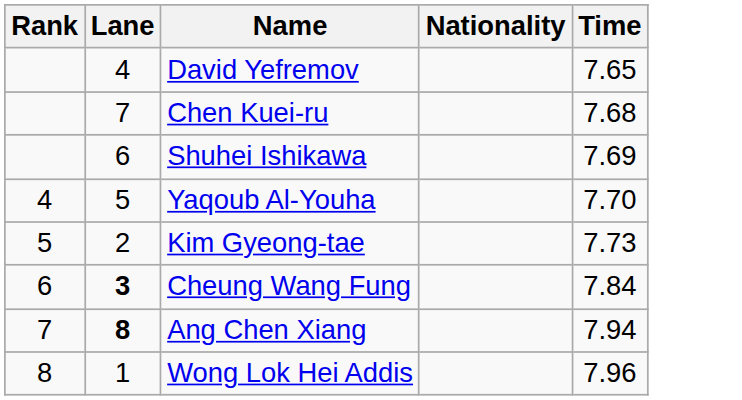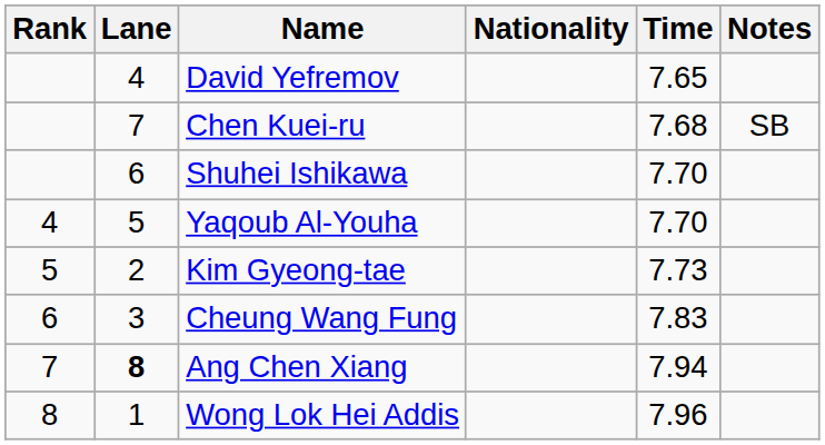+ column: Notes | SB
Shuhei Ishikawa | Time: 7.69 -> 7.70
Cheung Wang Fung | Lane: bold -> normal
Cheung Wang Fung | Time: 7.84 -> 7.83
